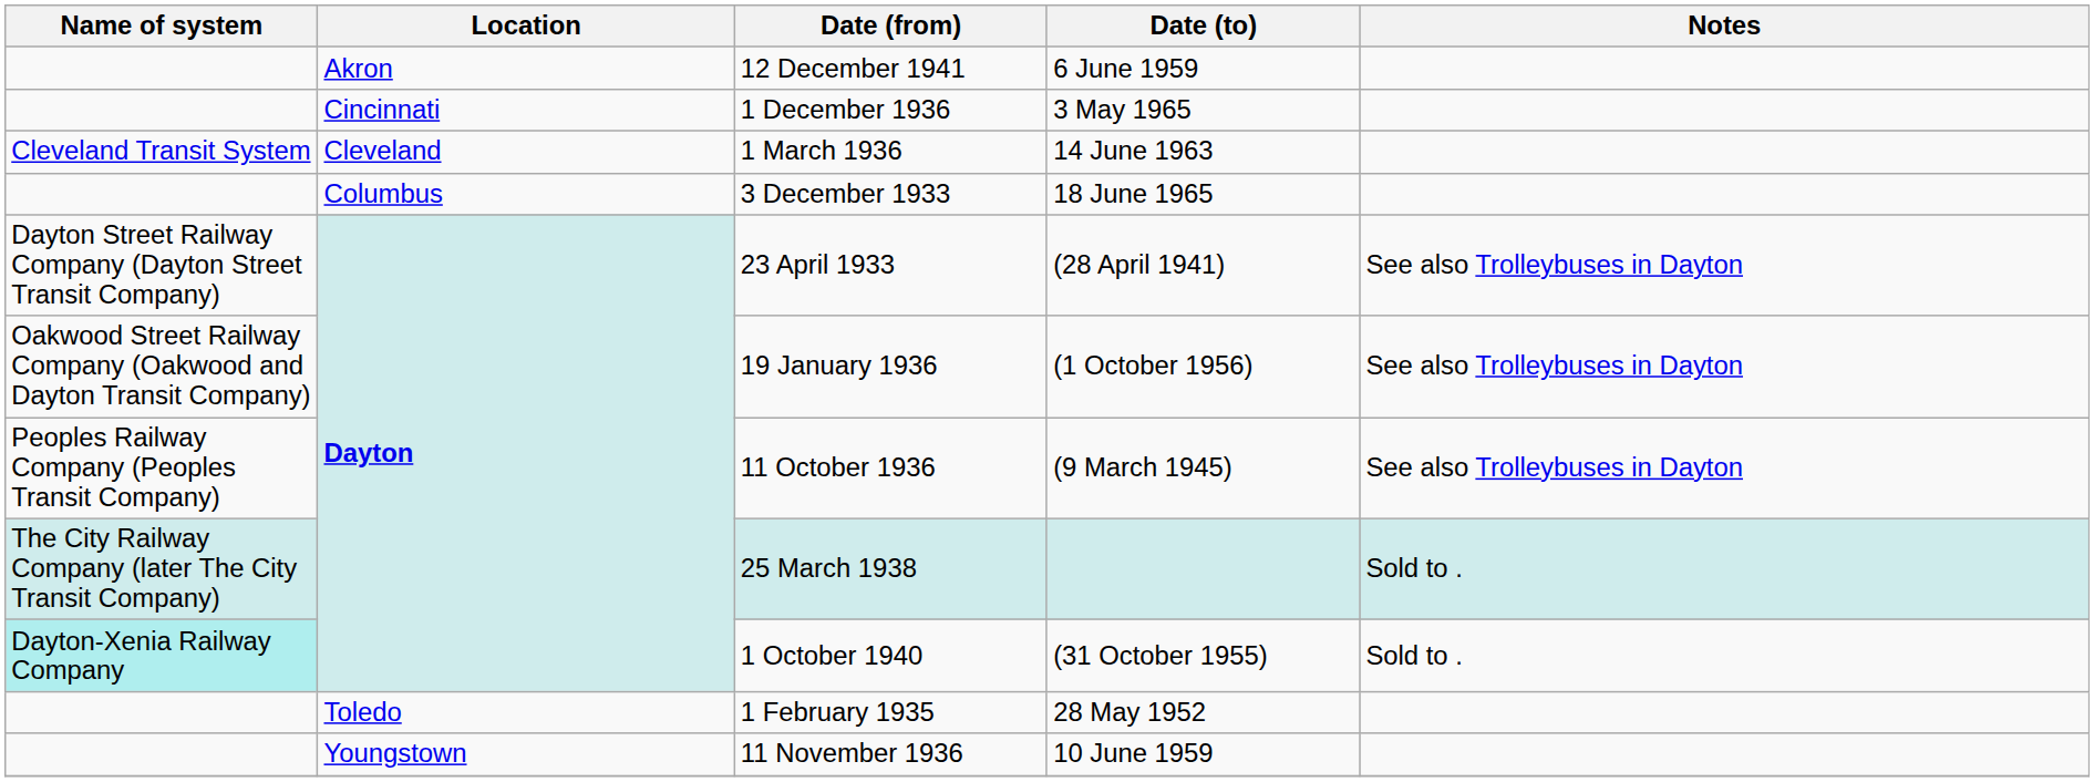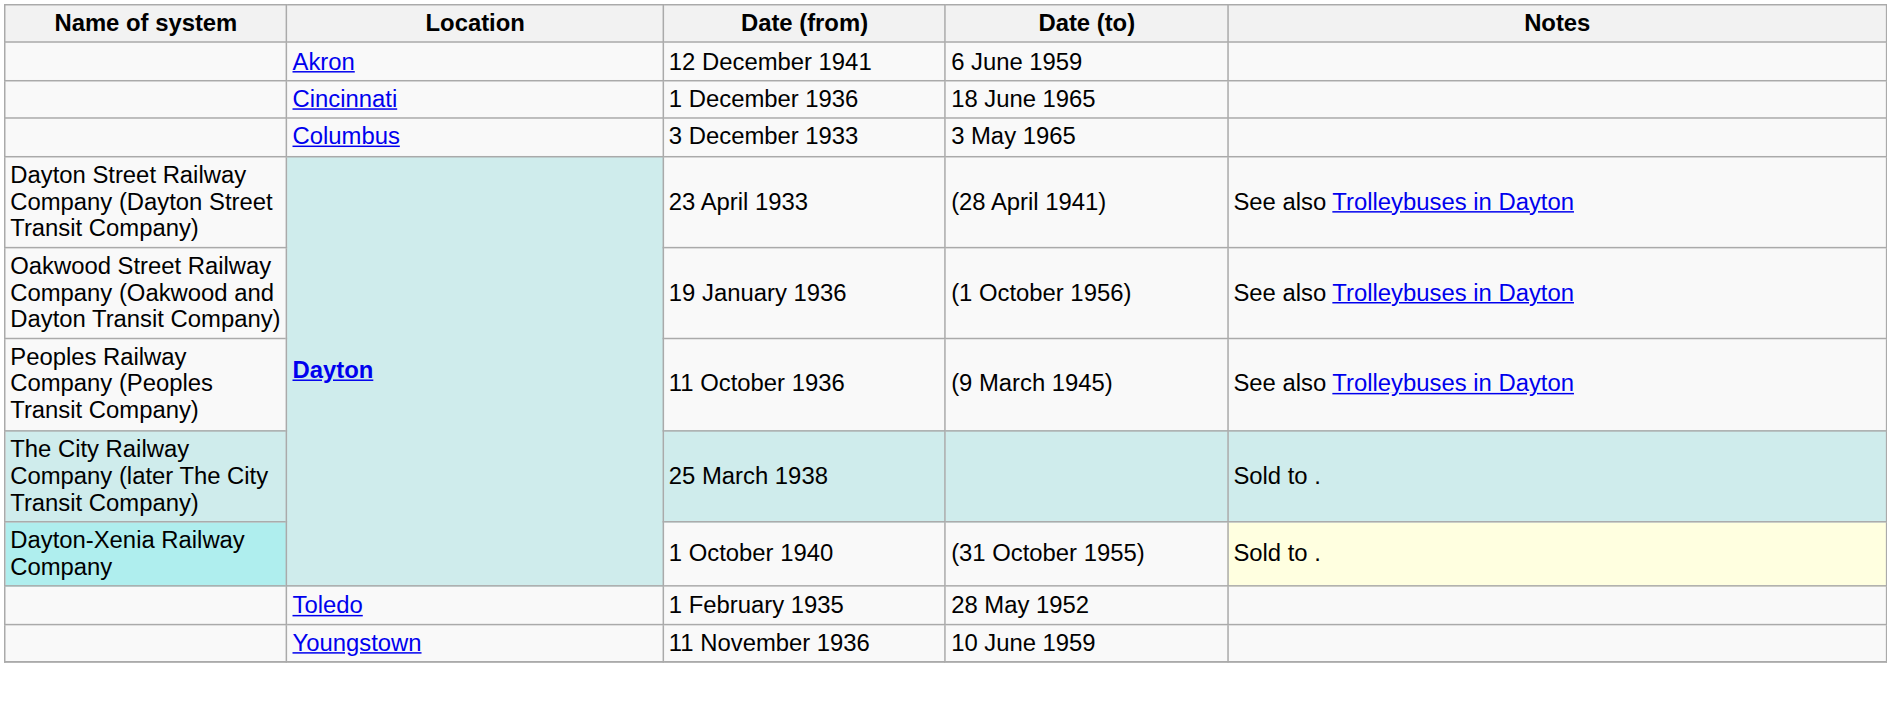1 December 1936 | Date (to): 3 May 1965 -> 18 June 1965
- row: Cleveland Transit System | Cleveland | 1 March 1936 | 14 June 1963
3 December 1933 | Date (to): 18 June 1965 -> 3 May 1965
1 October 1940 | Notes: no background -> lightyellow background
